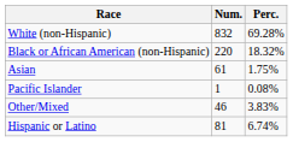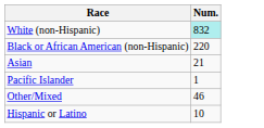- column: Perc. | 69.28% | 18.32% | 1.75% | 0.08% | 3.83% | 6.74%
White (non-Hispanic) | Num.: no background -> paleturquoise background
Asian | Num.: 61 -> 21
Hispanic or Latino | Num.: 81 -> 10
